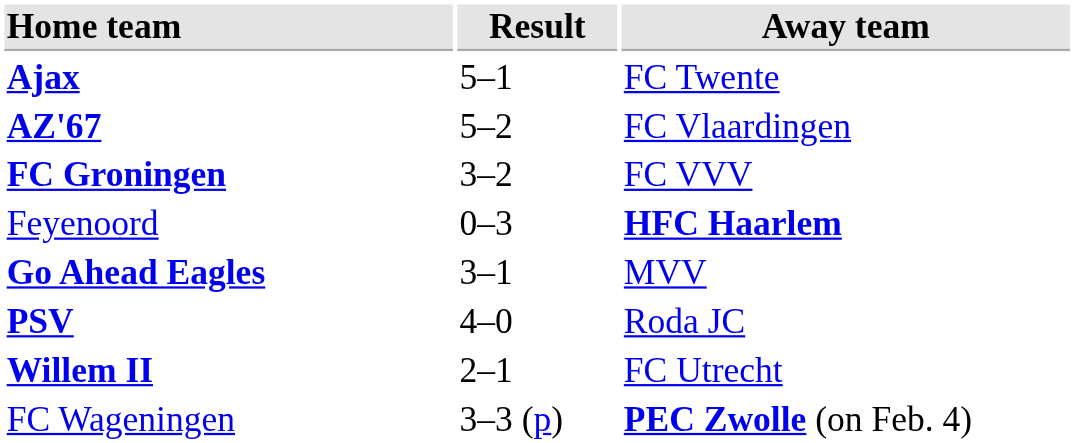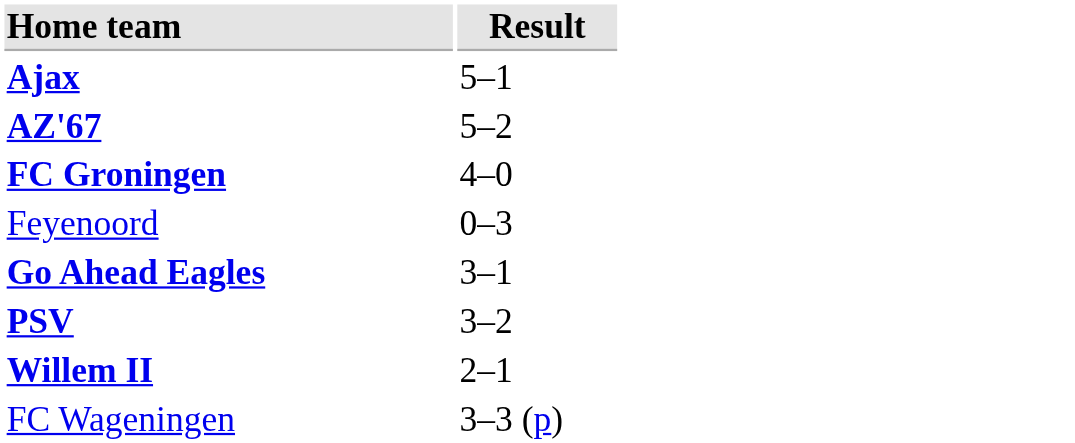- column: Away team | FC Twente | FC Vlaardingen | FC VVV | HFC Haarlem | MVV | Roda JC | FC Utrecht | PEC Zwolle (on Feb. 4)
FC Groningen | Result: 3–2 -> 4–0
PSV | Result: 4–0 -> 3–2
